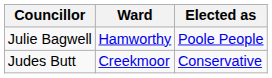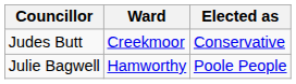rows swapped: Julie Bagwell <-> Judes Butt
